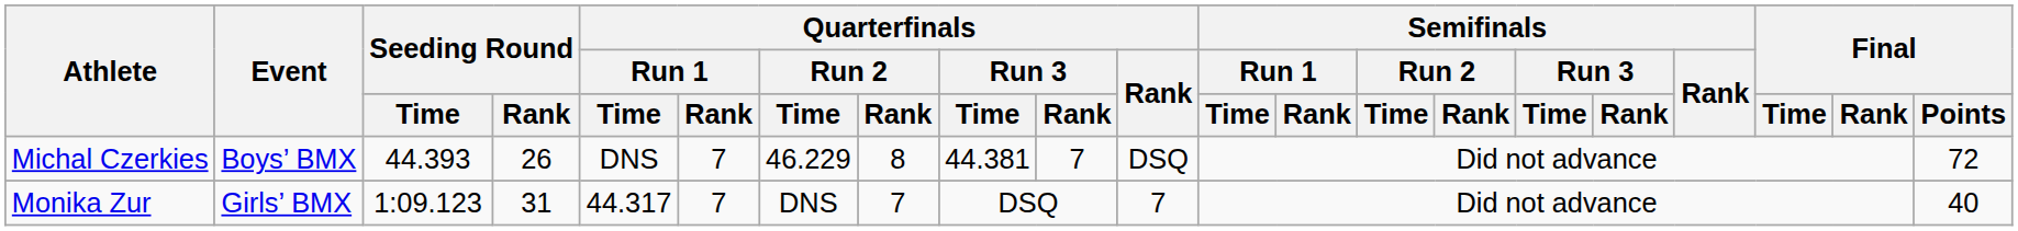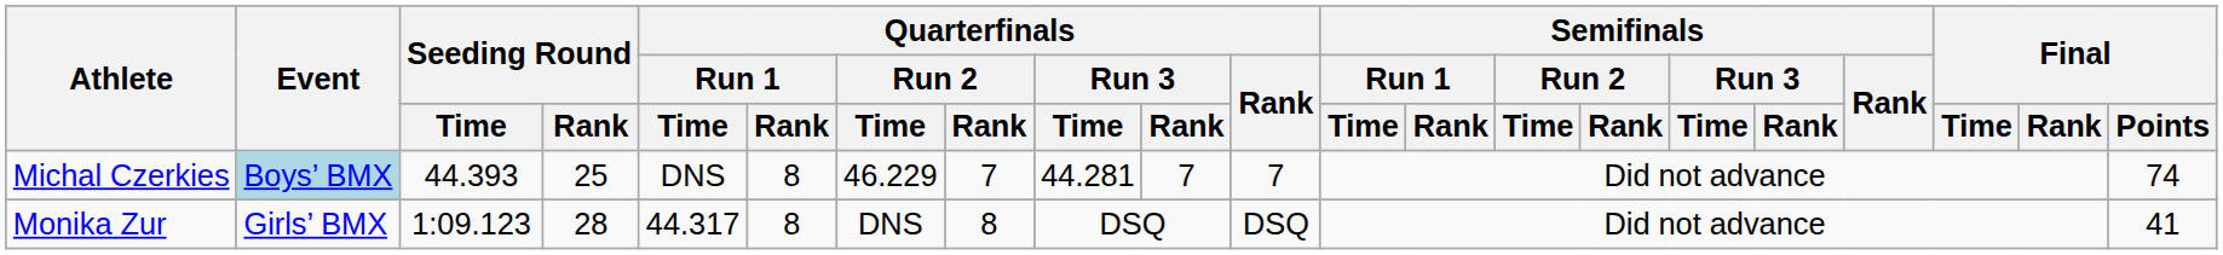Michal Czerkies | Event: no background -> lightblue background
Michal Czerkies | Seeding Round / Rank: 26 -> 25
Michal Czerkies | Quarterfinals / Run 1 / Rank: 7 -> 8
Michal Czerkies | Quarterfinals / Run 2 / Rank: 8 -> 7
Michal Czerkies | Quarterfinals / Run 3 / Time: 44.381 -> 44.281
Michal Czerkies | Quarterfinals / Rank: DSQ -> 7
Michal Czerkies | Final / Points: 72 -> 74
Monika Zur | Seeding Round / Rank: 31 -> 28
Monika Zur | Quarterfinals / Run 1 / Rank: 7 -> 8
Monika Zur | Quarterfinals / Run 2 / Rank: 7 -> 8
Monika Zur | Quarterfinals / Rank: 7 -> DSQ
Monika Zur | Final / Points: 40 -> 41
